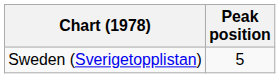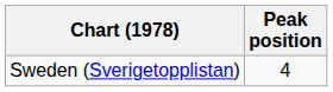Sweden (Sverigetopplistan) | Peak position: 5 -> 4
